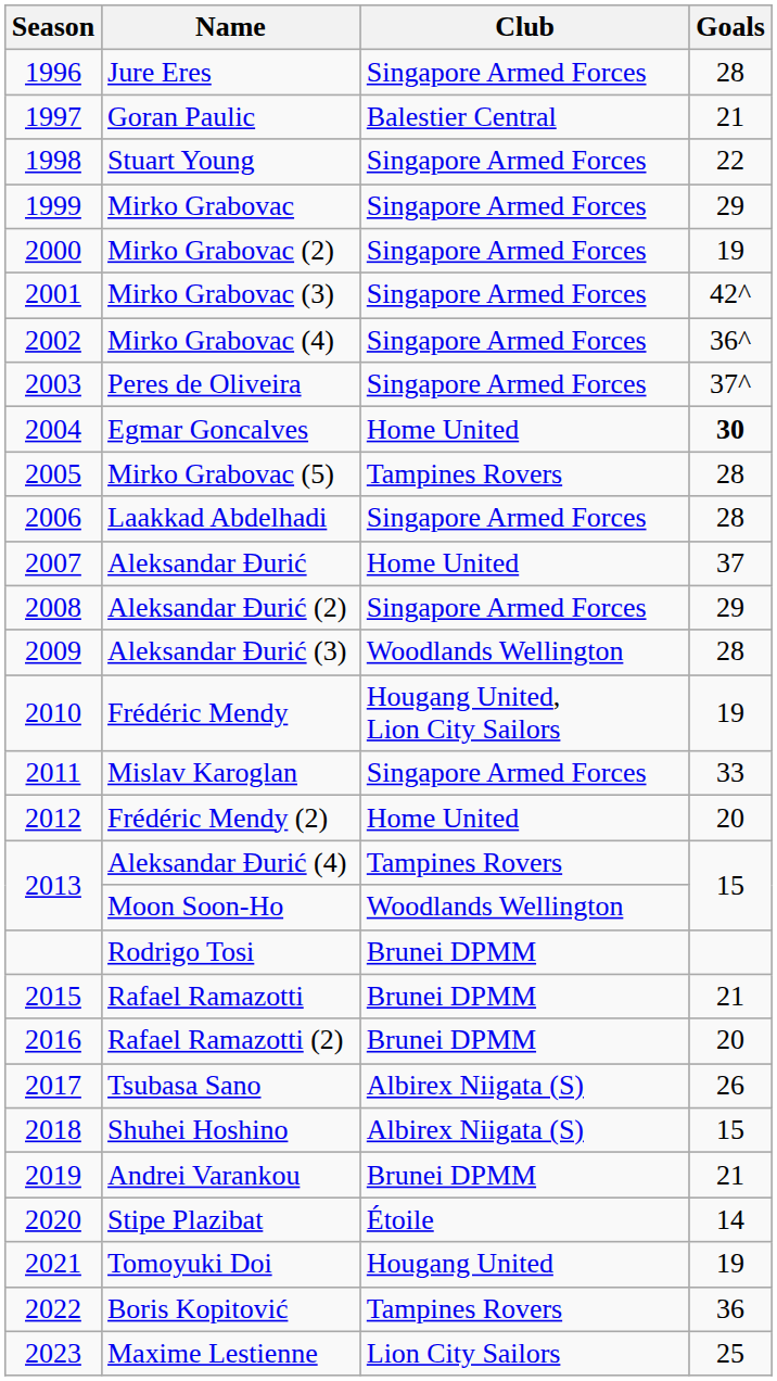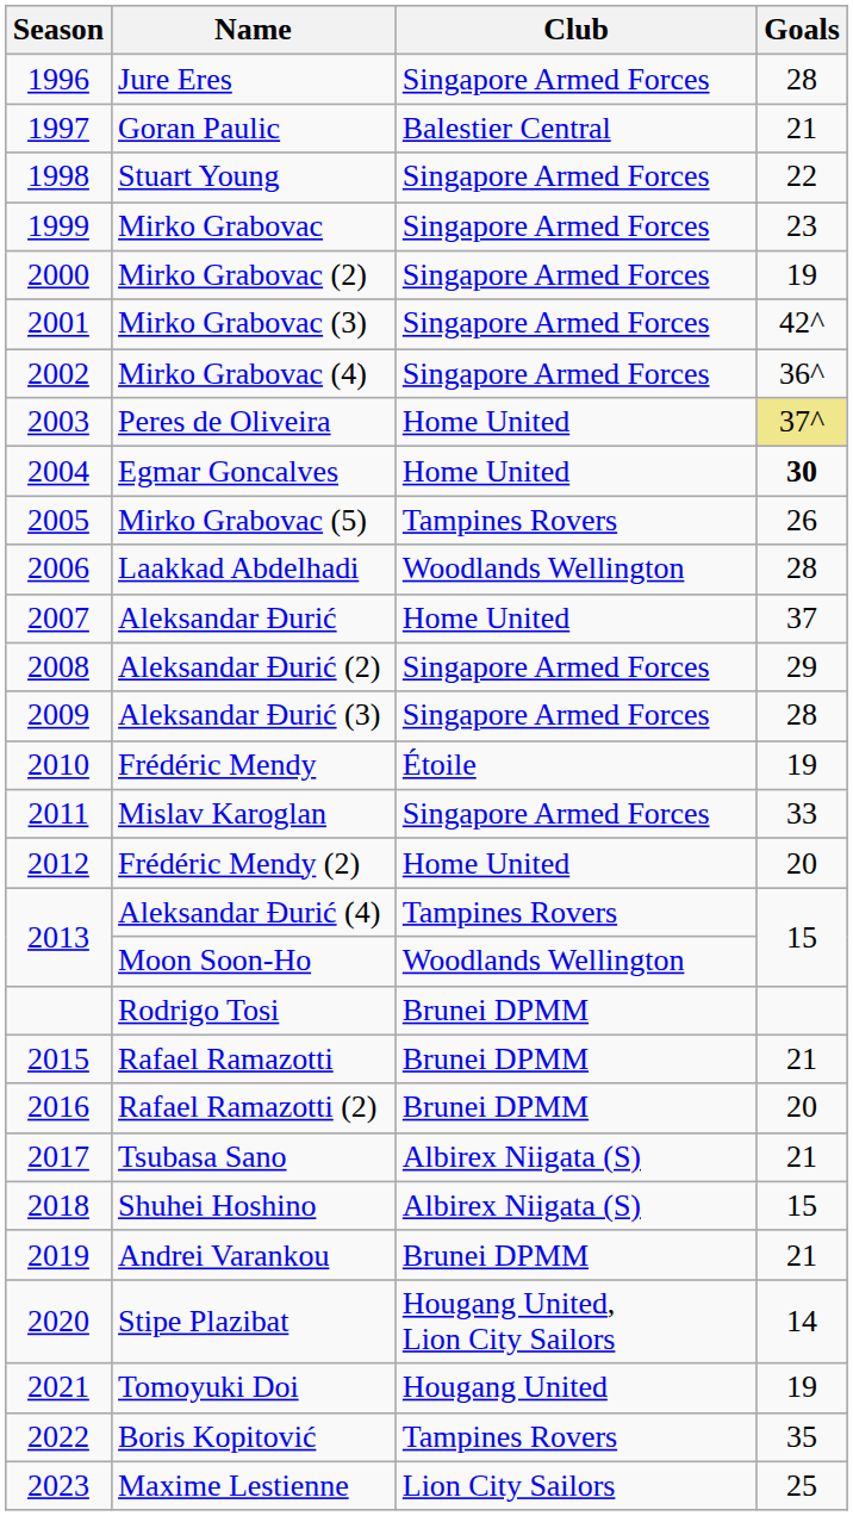Mirko Grabovac | Goals: 29 -> 23
Peres de Oliveira | Club: Singapore Armed Forces -> Home United
Peres de Oliveira | Goals: no background -> khaki background
Mirko Grabovac (5) | Goals: 28 -> 26
Laakkad Abdelhadi | Club: Singapore Armed Forces -> Woodlands Wellington
Aleksandar Đurić (3) | Club: Woodlands Wellington -> Singapore Armed Forces
Frédéric Mendy | Club: Hougang United, Lion City Sailors -> Étoile
Tsubasa Sano | Goals: 26 -> 21
Stipe Plazibat | Club: Étoile -> Hougang United, Lion City Sailors
Boris Kopitović | Goals: 36 -> 35
